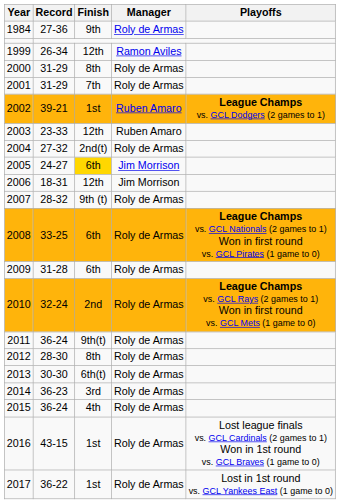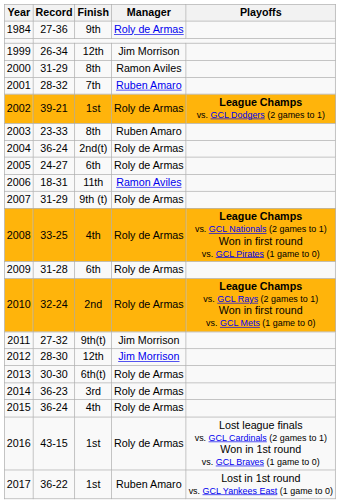1999 | Manager: Ramon Aviles -> Jim Morrison
2000 | Manager: Roly de Armas -> Ramon Aviles
2001 | Record: 31-29 -> 28-32
2001 | Manager: Roly de Armas -> Ruben Amaro
2002 | Manager: Ruben Amaro -> Roly de Armas
2003 | Finish: 12th -> 8th
2004 | Record: 27-32 -> 36-24
2005 | Finish: gold background -> no background
2005 | Manager: Jim Morrison -> Roly de Armas
2006 | Finish: 12th -> 11th
2006 | Manager: Jim Morrison -> Ramon Aviles
2007 | Record: 28-32 -> 31-29
2008 | Finish: 6th -> 4th
2011 | Record: 36-24 -> 27-32
2011 | Manager: Roly de Armas -> Jim Morrison
2012 | Finish: 8th -> 12th
2012 | Manager: Roly de Armas -> Jim Morrison
2017 | Manager: Roly de Armas -> Ruben Amaro
